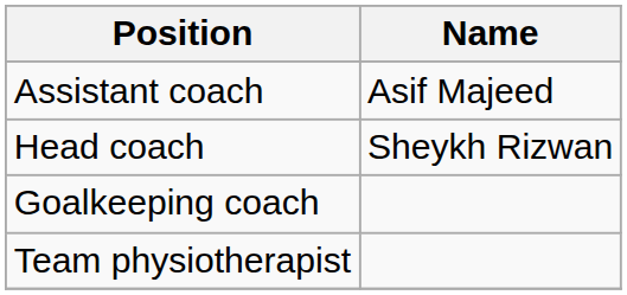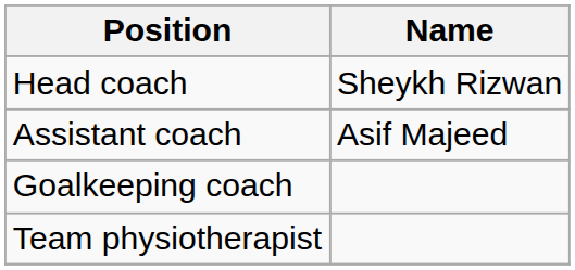rows swapped: Head coach <-> Assistant coach
